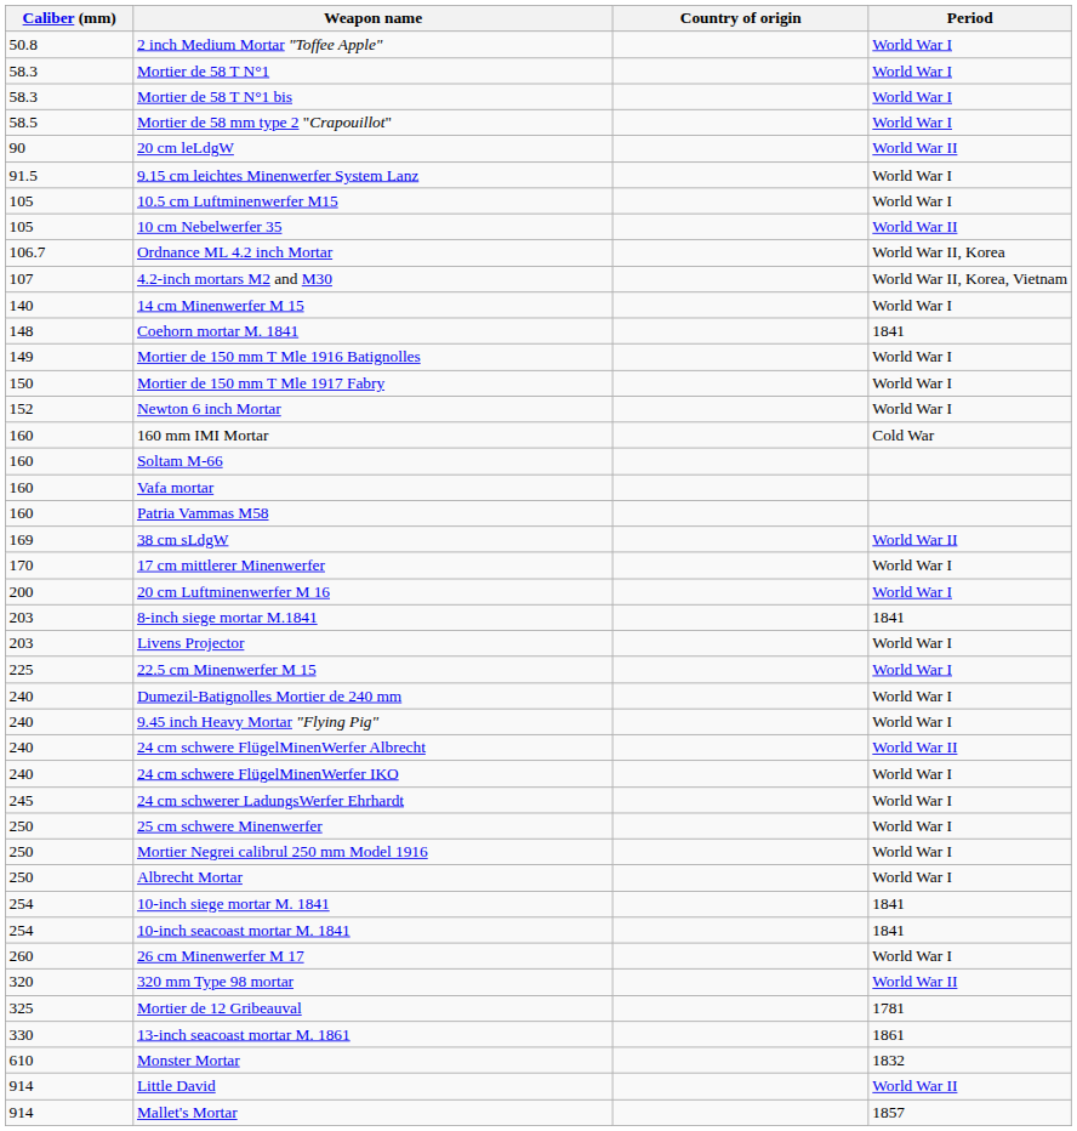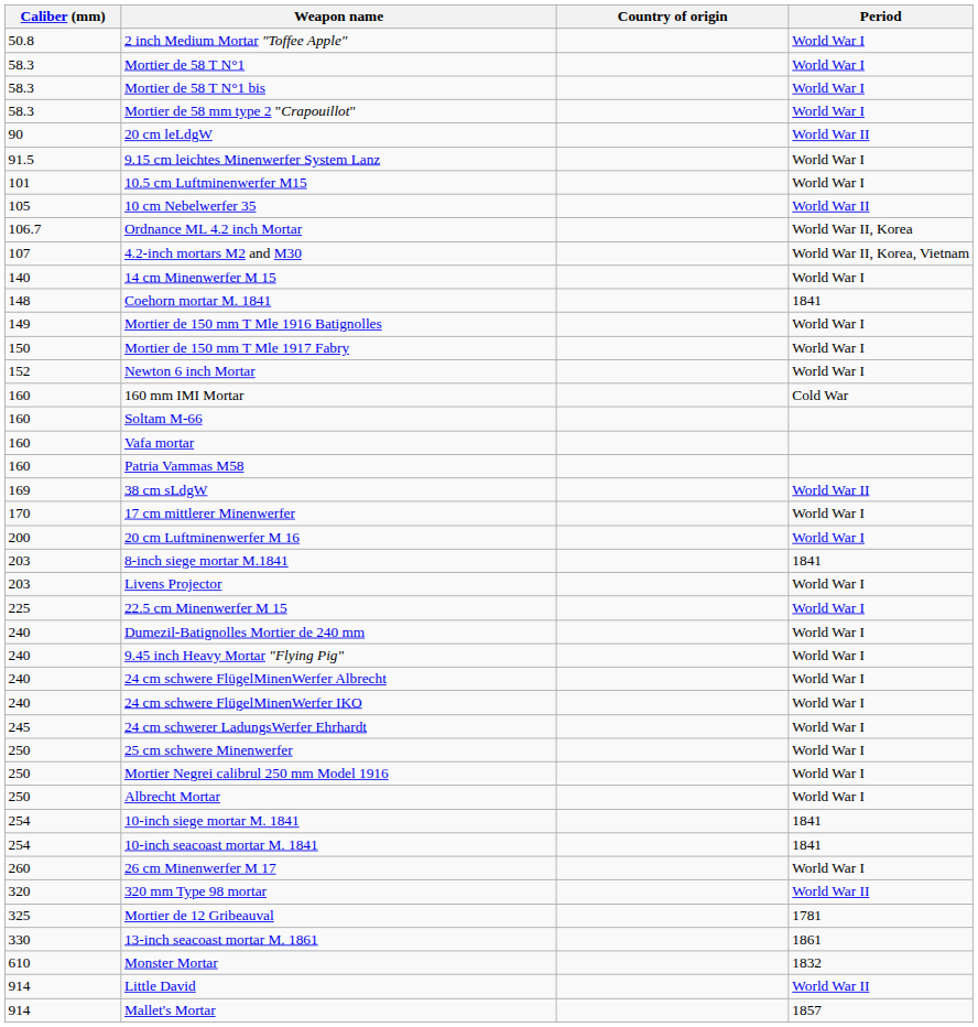Mortier de 58 mm type 2 "Crapouillot" | Caliber (mm): 58.5 -> 58.3
10.5 cm Luftminenwerfer M15 | Caliber (mm): 105 -> 101
24 cm schwere FlügelMinenWerfer Albrecht | Period: World War II -> World War I
